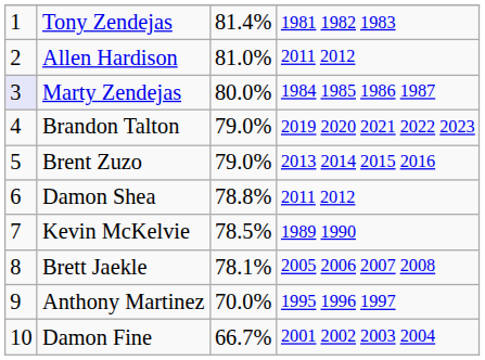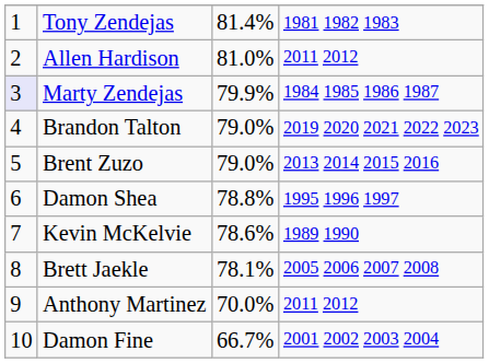Marty Zendejas | column 3: 80.0% -> 79.9%
Damon Shea | column 4: 2011 2012 -> 1995 1996 1997
Kevin McKelvie | column 3: 78.5% -> 78.6%
Anthony Martinez | column 4: 1995 1996 1997 -> 2011 2012
